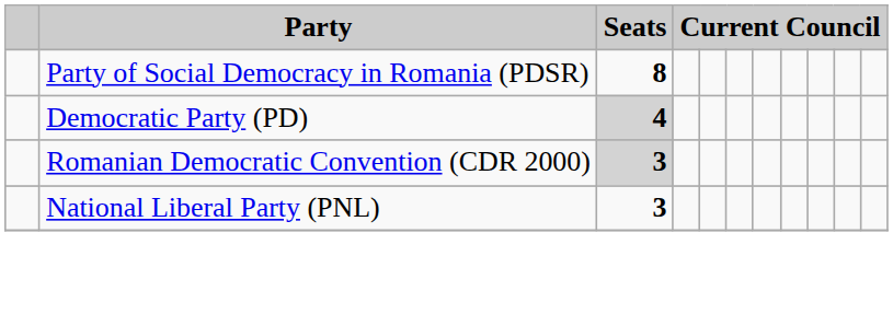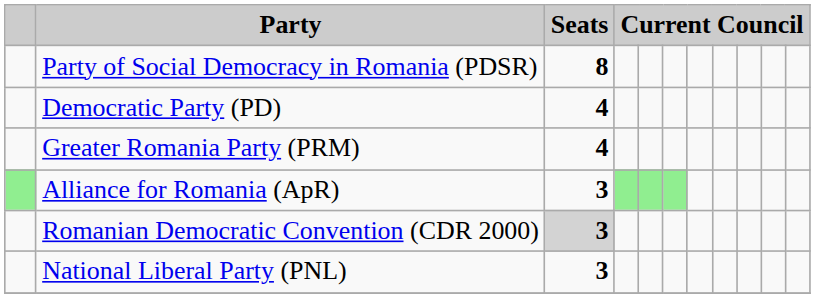Democratic Party (PD) | Seats: lightgrey background -> no background
+ row: Greater Romania Party (PRM) | 4
+ row: Alliance for Romania (ApR) | 3
